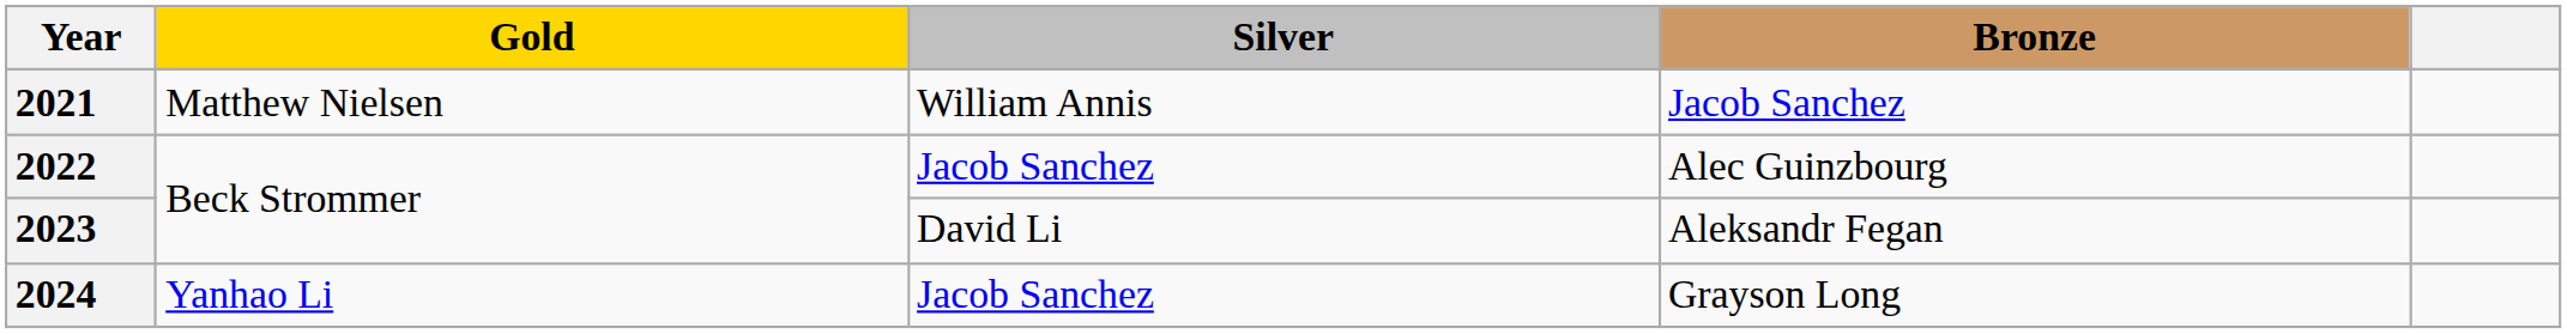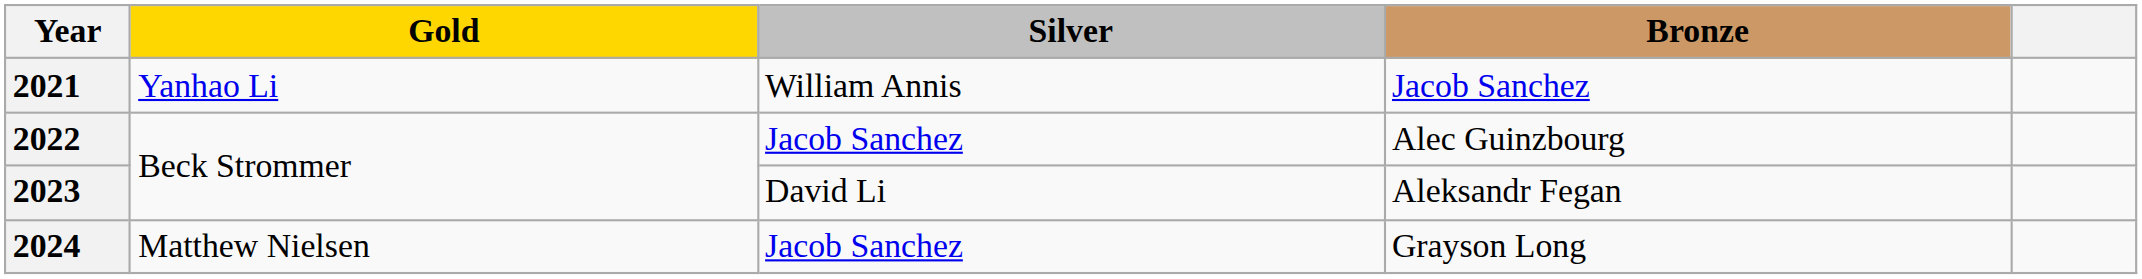2021 | Gold: Matthew Nielsen -> Yanhao Li
2024 | Gold: Yanhao Li -> Matthew Nielsen
